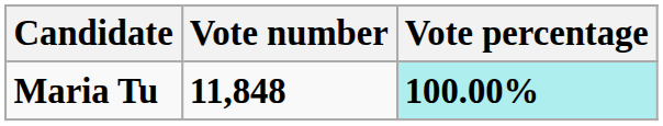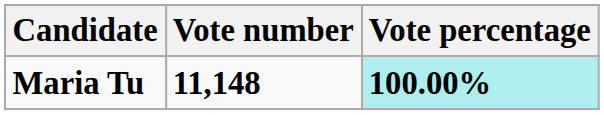Maria Tu | Vote number: 11,848 -> 11,148
